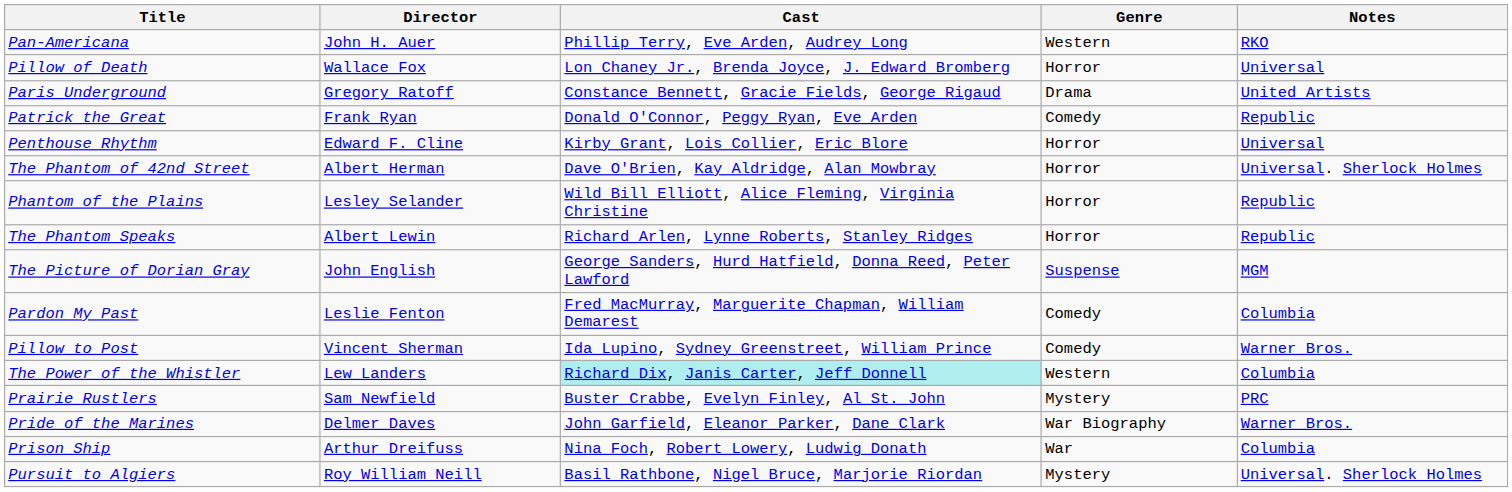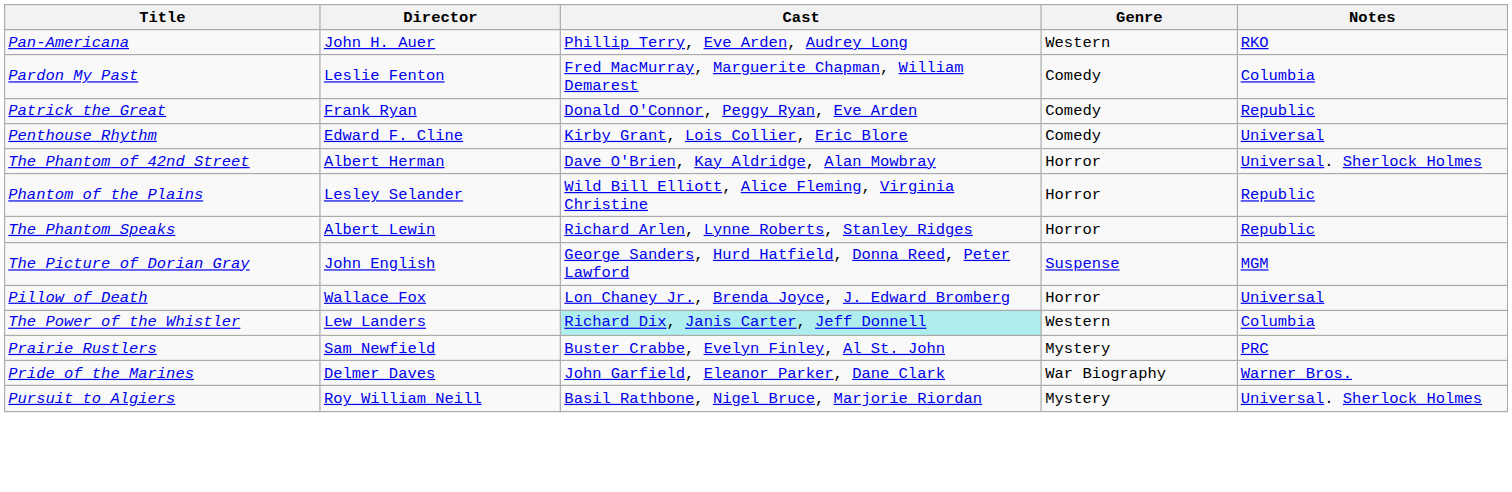rows swapped: Pardon My Past <-> Pillow of Death
- row: Paris Underground | Gregory Ratoff | Constance Bennett, Gracie Fields, George Rigaud | Drama | United Artists
Penthouse Rhythm | Genre: Horror -> Comedy
- row: Pillow to Post | Vincent Sherman | Ida Lupino, Sydney Greenstreet, William Prince | Comedy | Warner Bros.
- row: Prison Ship | Arthur Dreifuss | Nina Foch, Robert Lowery, Ludwig Donath | War | Columbia
